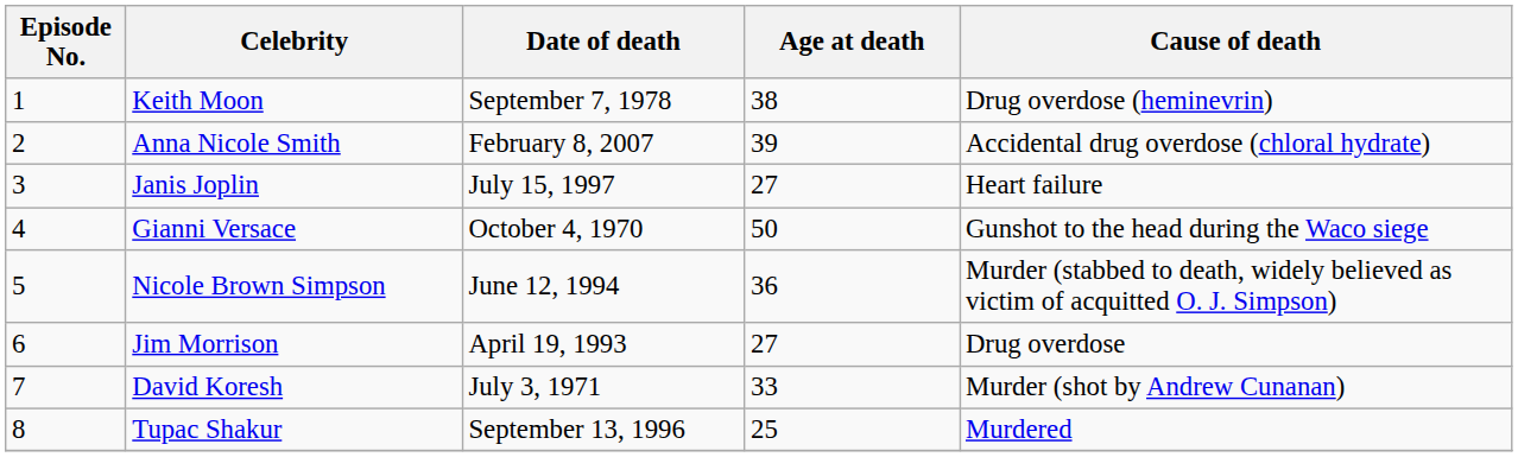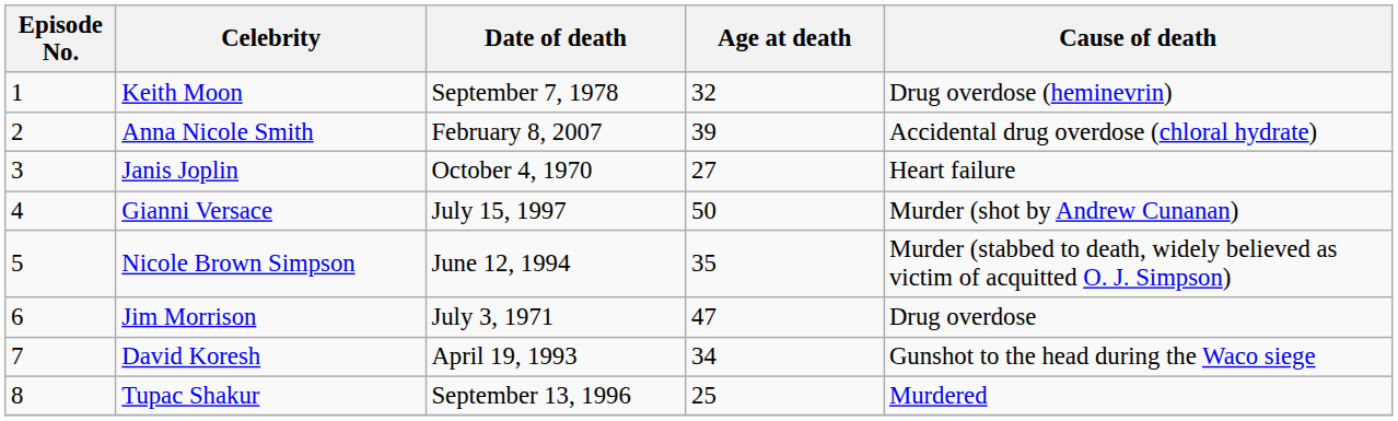Keith Moon | Age at death: 38 -> 32
Janis Joplin | Date of death: July 15, 1997 -> October 4, 1970
Gianni Versace | Date of death: October 4, 1970 -> July 15, 1997
Gianni Versace | Cause of death: Gunshot to the head during the Waco siege -> Murder (shot by Andrew Cunanan)
Nicole Brown Simpson | Age at death: 36 -> 35
Jim Morrison | Date of death: April 19, 1993 -> July 3, 1971
Jim Morrison | Age at death: 27 -> 47
David Koresh | Date of death: July 3, 1971 -> April 19, 1993
David Koresh | Age at death: 33 -> 34
David Koresh | Cause of death: Murder (shot by Andrew Cunanan) -> Gunshot to the head during the Waco siege
